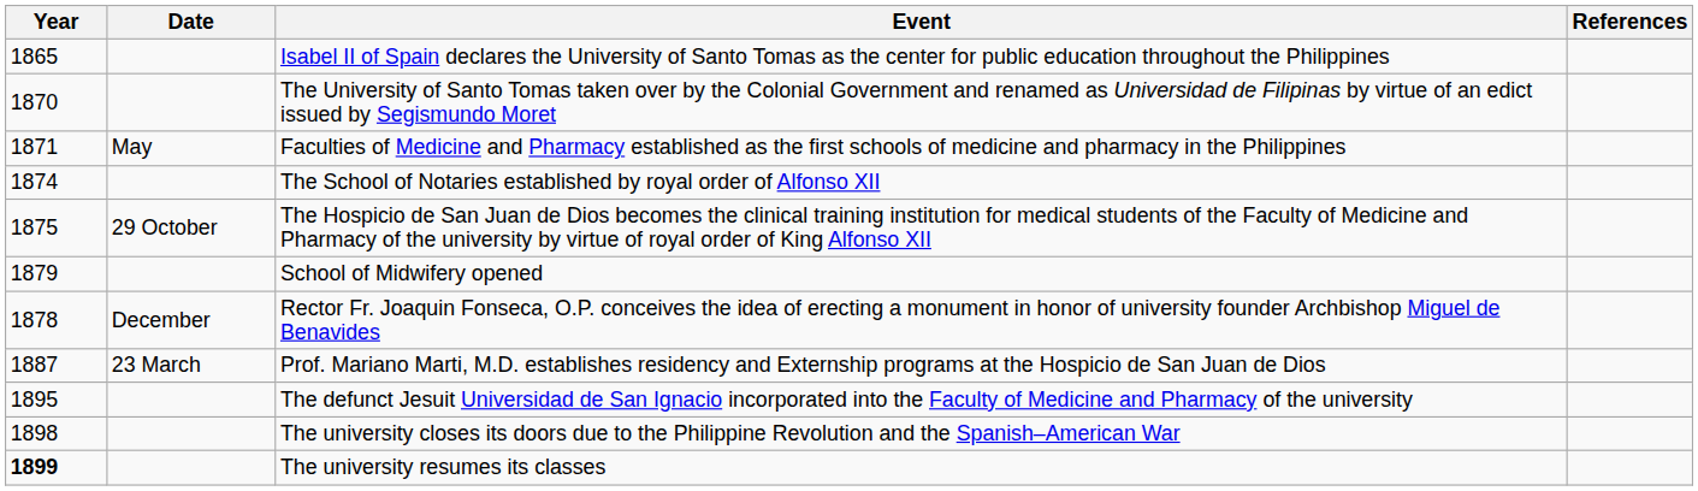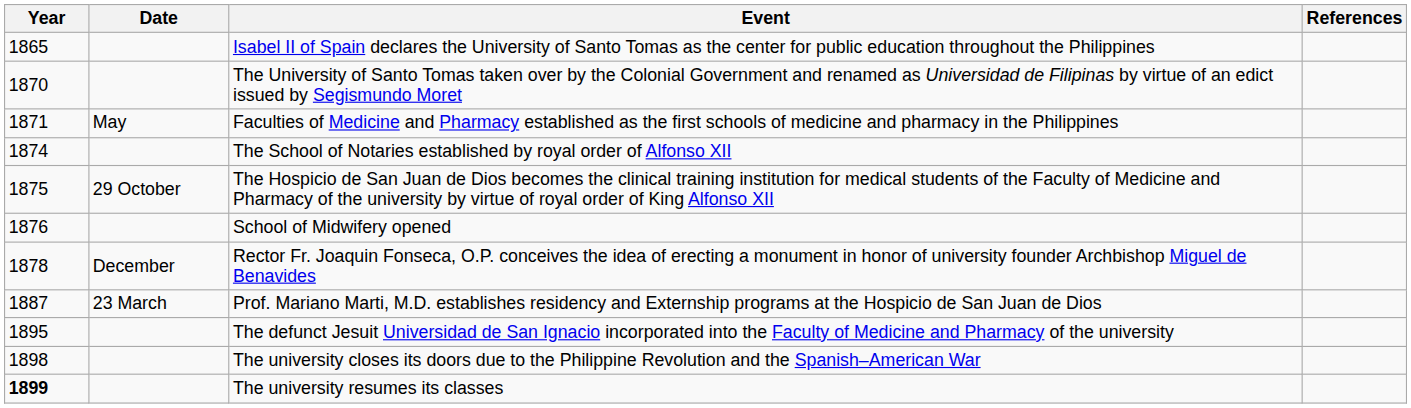School of Midwifery opened | Year: 1879 -> 1876
